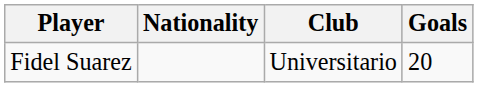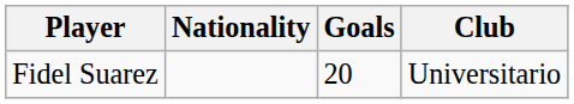columns swapped: Goals <-> Club
